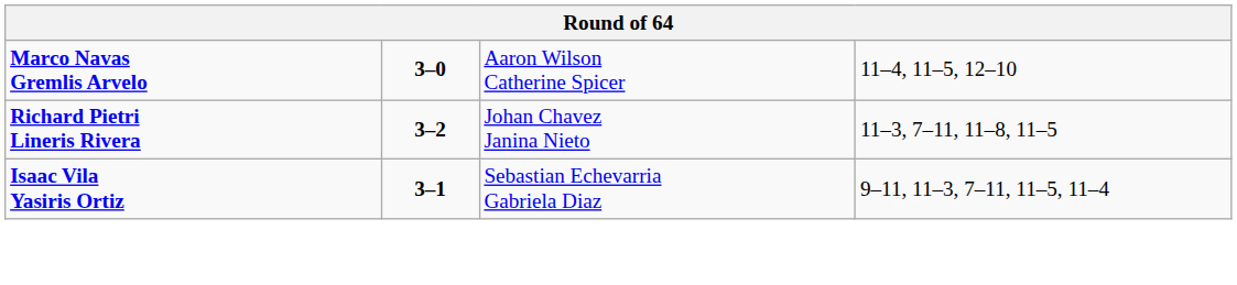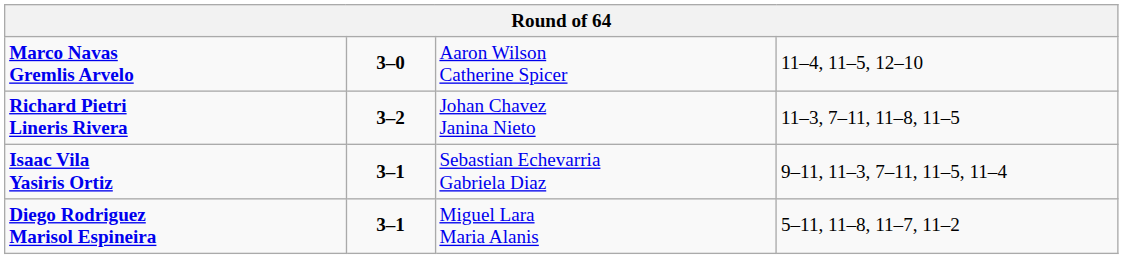+ row: Diego Rodriguez Marisol Espineira | 3–1 | Miguel Lara Maria Alanis | 5–11, 11–8, 11–7, 11–2
